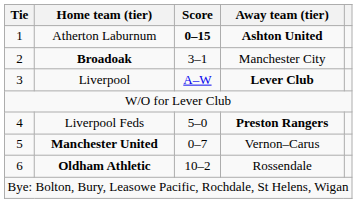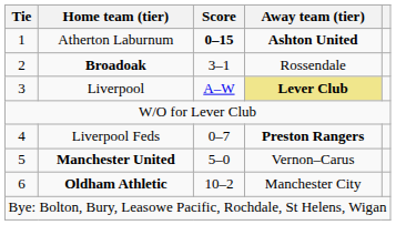Broadoak | Away team (tier): Manchester City -> Rossendale
Liverpool | Away team (tier): no background -> khaki background
Liverpool Feds | Score: 5–0 -> 0–7
Manchester United | Score: 0–7 -> 5–0
Oldham Athletic | Away team (tier): Rossendale -> Manchester City
